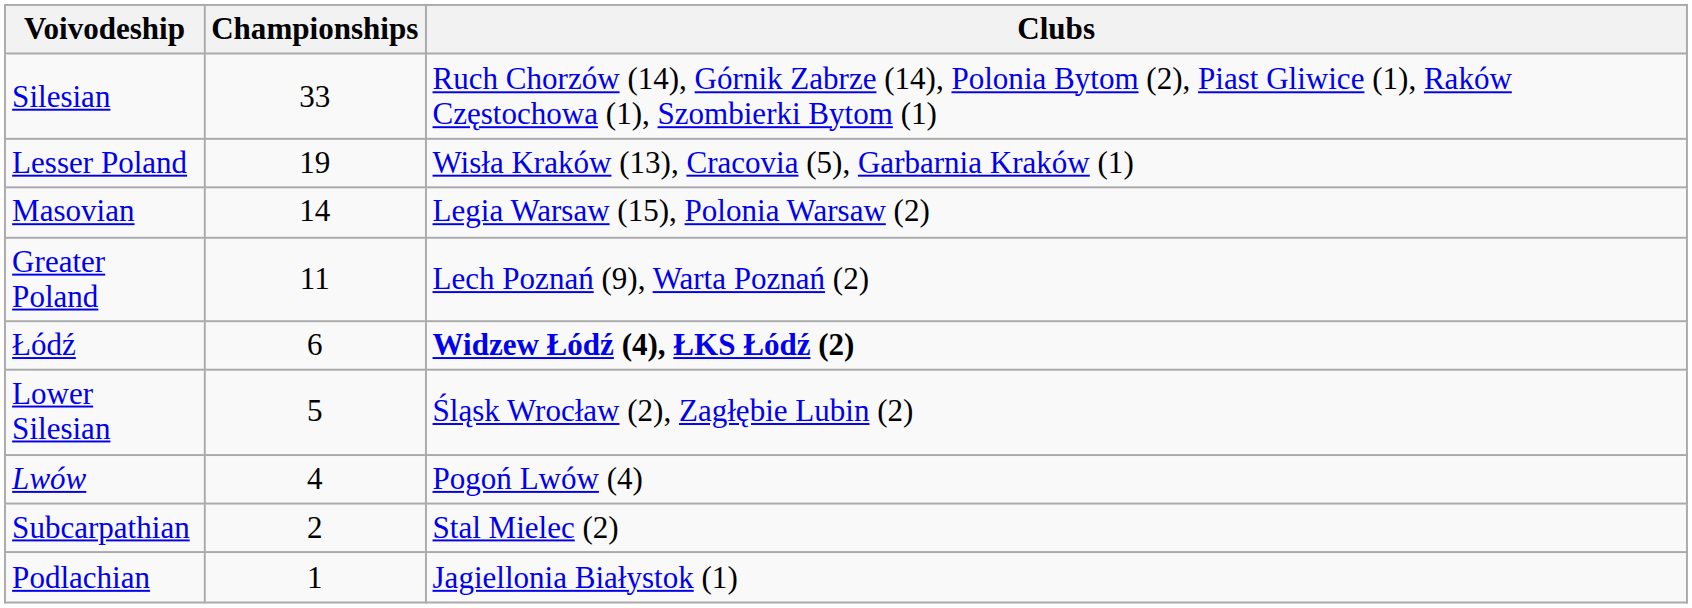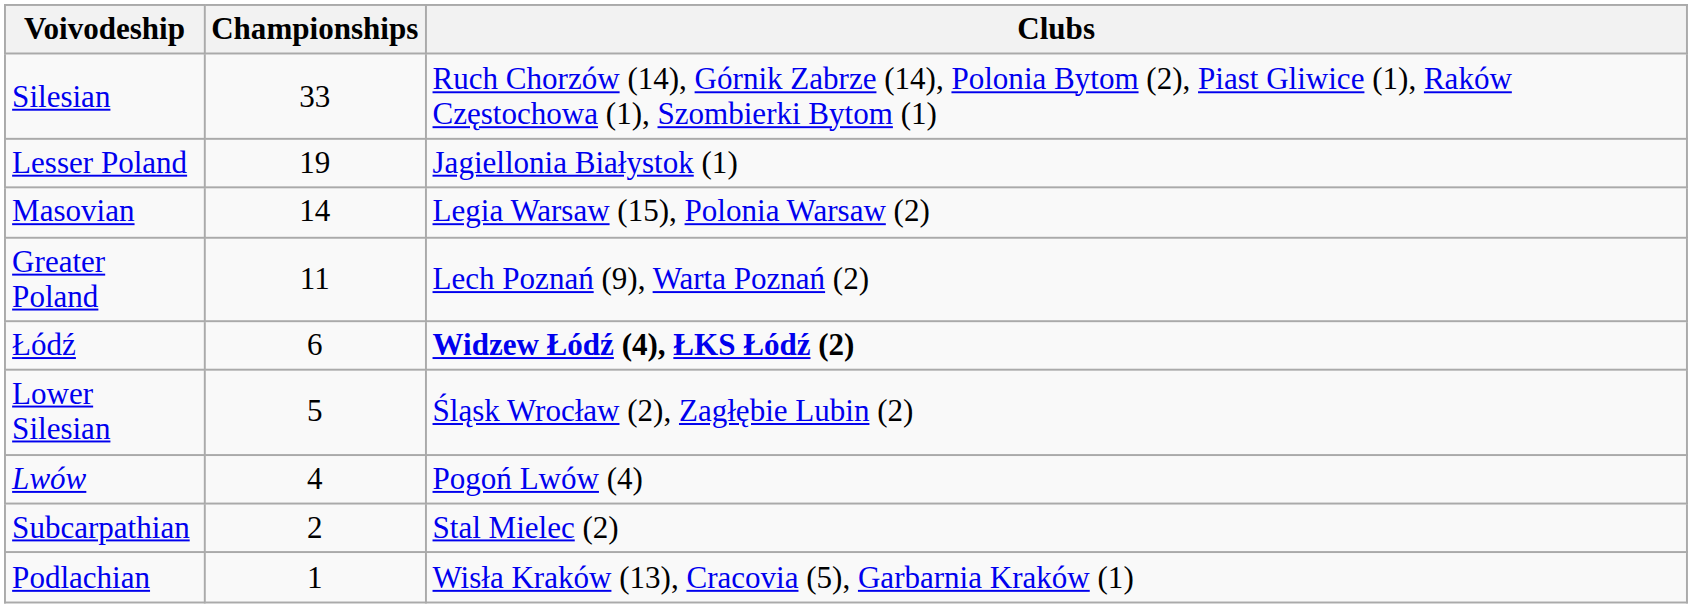Lesser Poland | Clubs: Wisła Kraków (13), Cracovia (5), Garbarnia Kraków (1) -> Jagiellonia Białystok (1)
Podlachian | Clubs: Jagiellonia Białystok (1) -> Wisła Kraków (13), Cracovia (5), Garbarnia Kraków (1)
